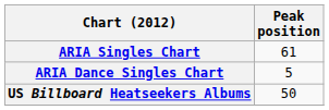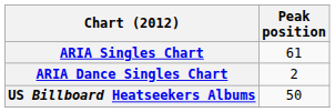ARIA Dance Singles Chart | Peak position: 5 -> 2
